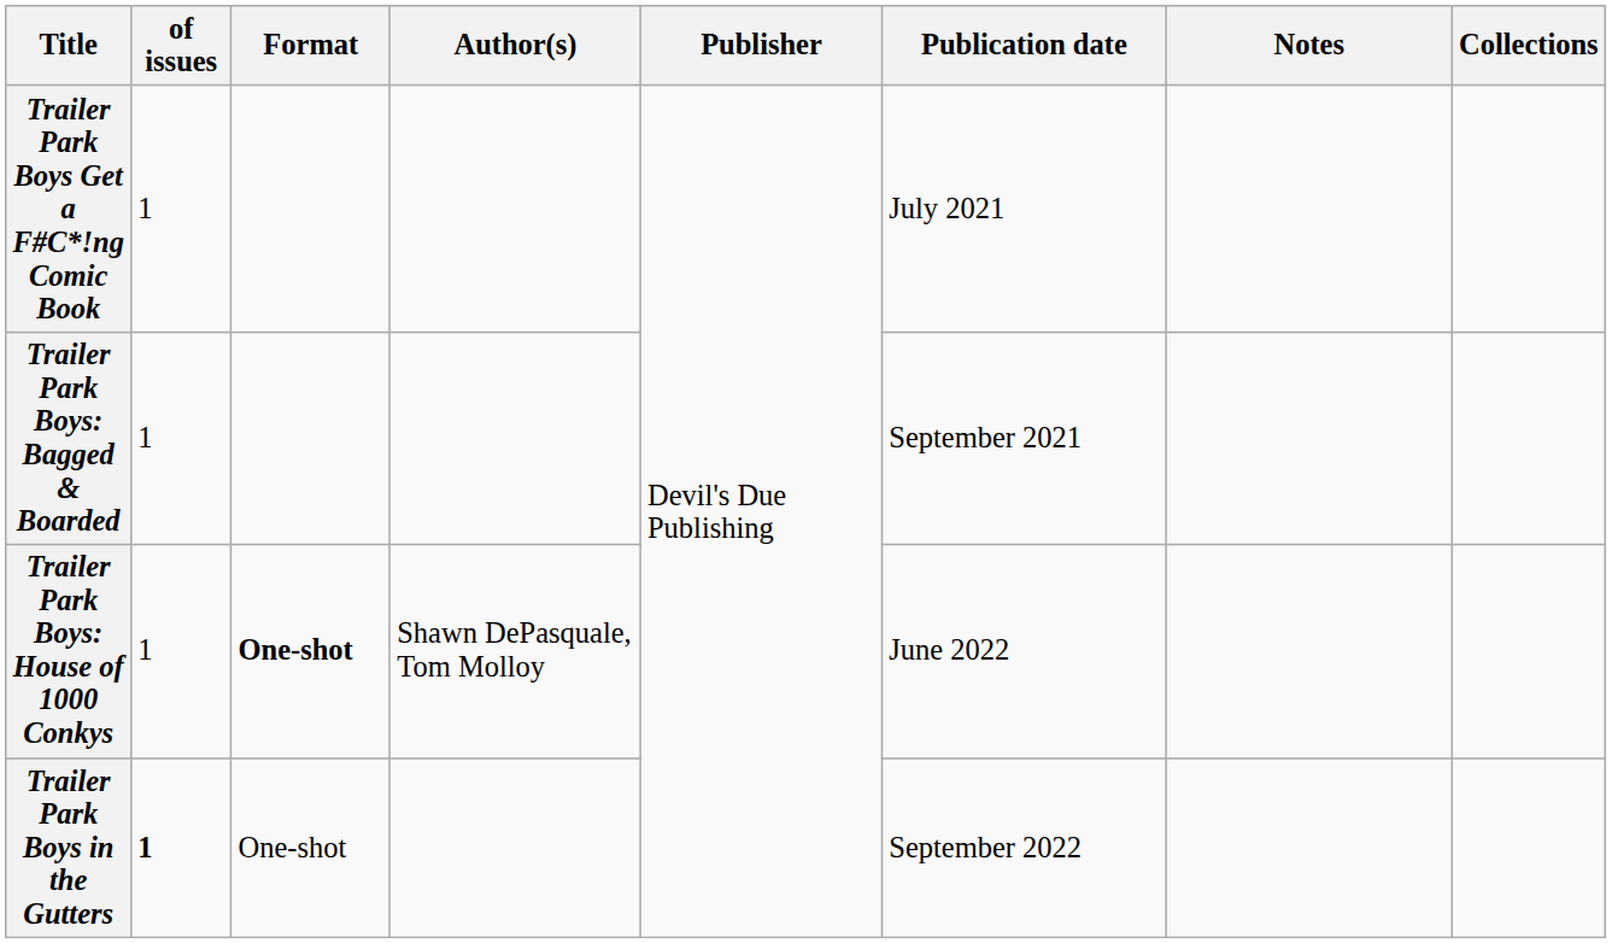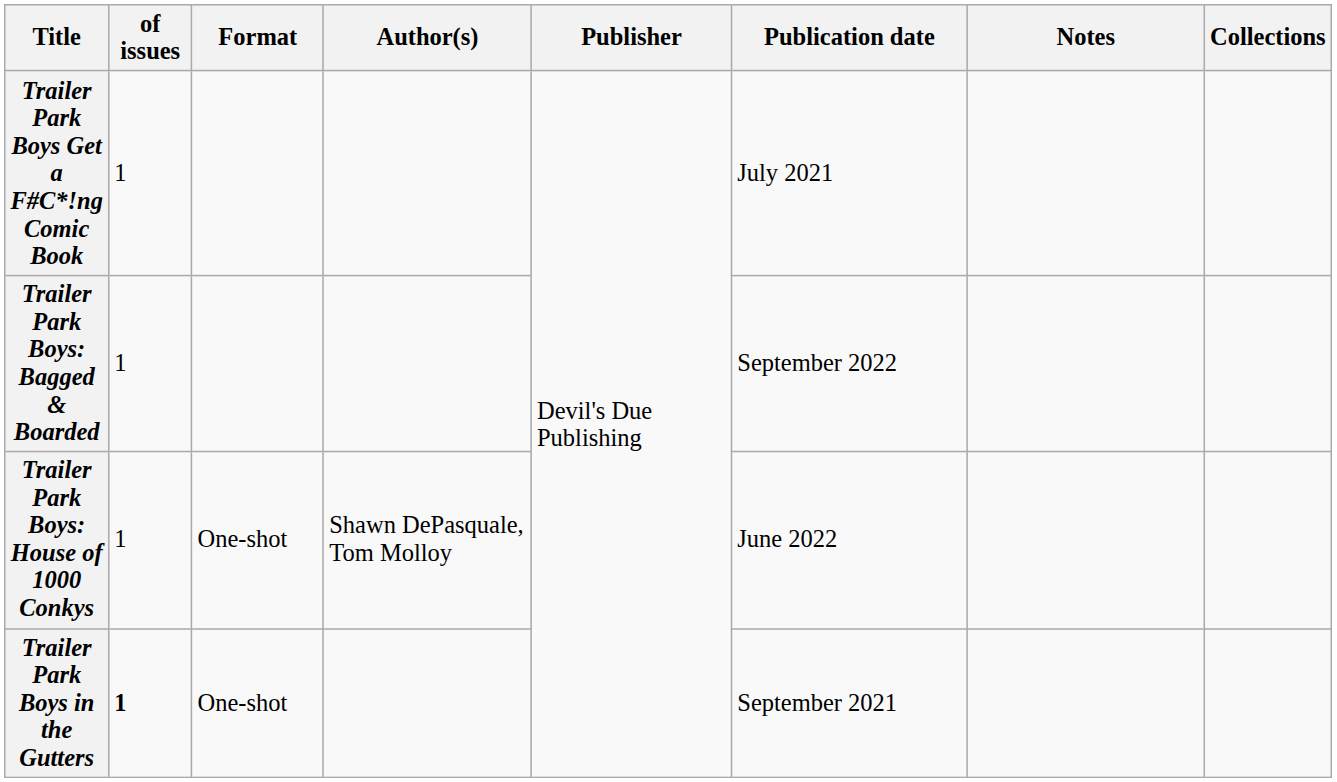Trailer Park Boys: Bagged & Boarded | Publication date: September 2021 -> September 2022
Trailer Park Boys: House of 1000 Conkys | Format: bold -> normal
Trailer Park Boys in the Gutters | Publication date: September 2022 -> September 2021
